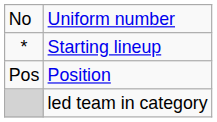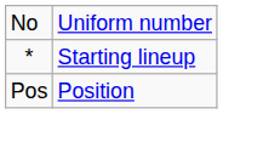- row: led team in category
